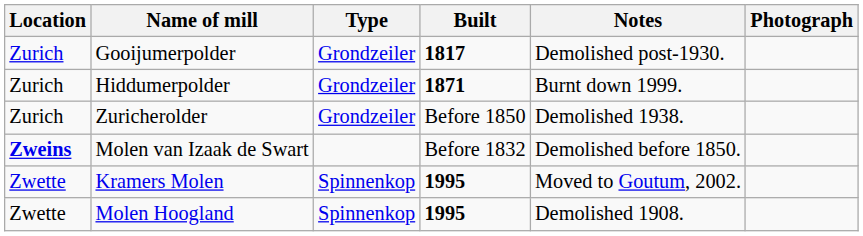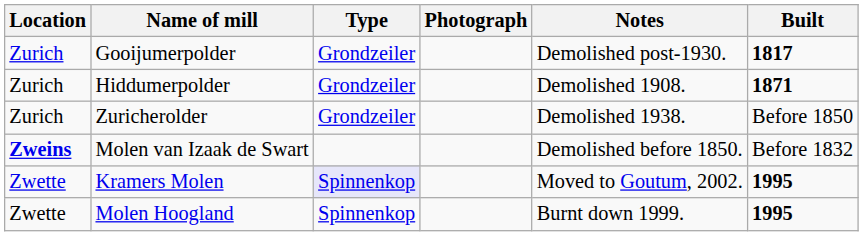columns swapped: Built <-> Photograph
Hiddumerpolder | Notes: Burnt down 1999. -> Demolished 1908.
Kramers Molen | Type: no background -> lavender background
Molen Hoogland | Notes: Demolished 1908. -> Burnt down 1999.
